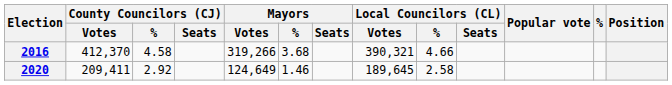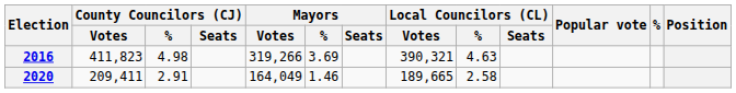2016 | County Councilors (CJ) / Votes: 412,370 -> 411,823
2016 | County Councilors (CJ) / %: 4.58 -> 4.98
2016 | Mayors / %: 3.68 -> 3.69
2016 | Local Councilors (CL) / %: 4.66 -> 4.63
2020 | County Councilors (CJ) / %: 2.92 -> 2.91
2020 | Mayors / Votes: 124,649 -> 164,049
2020 | Local Councilors (CL) / Votes: 189,645 -> 189,665
